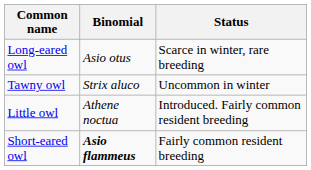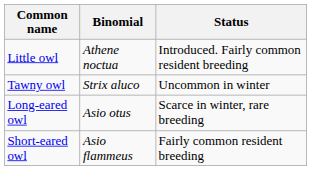rows swapped: Little owl <-> Long-eared owl
Short-eared owl | Binomial: bold -> normal
